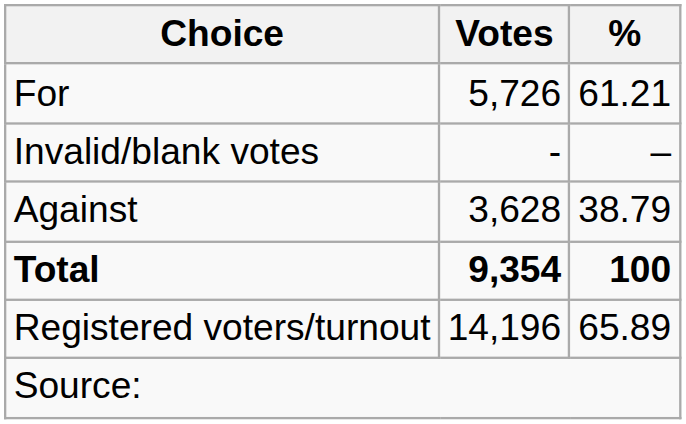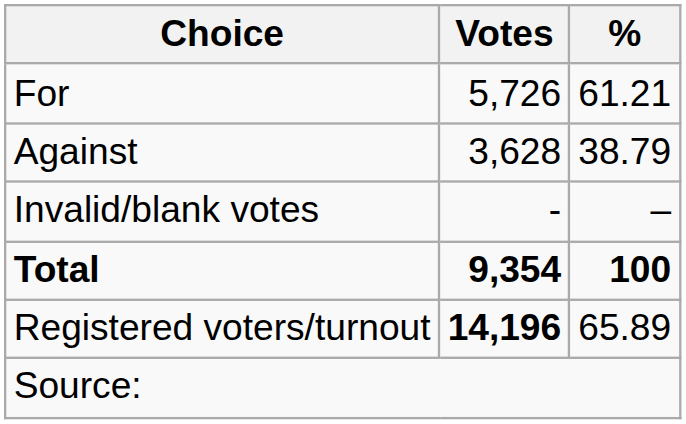rows swapped: Against <-> Invalid/blank votes
Registered voters/turnout | Votes: normal -> bold
